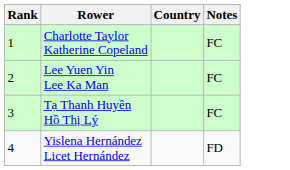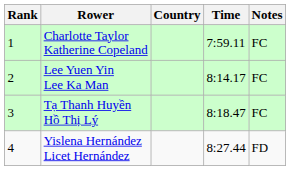+ column: Time | 7:59.11 | 8:14.17 | 8:18.47 | 8:27.44
